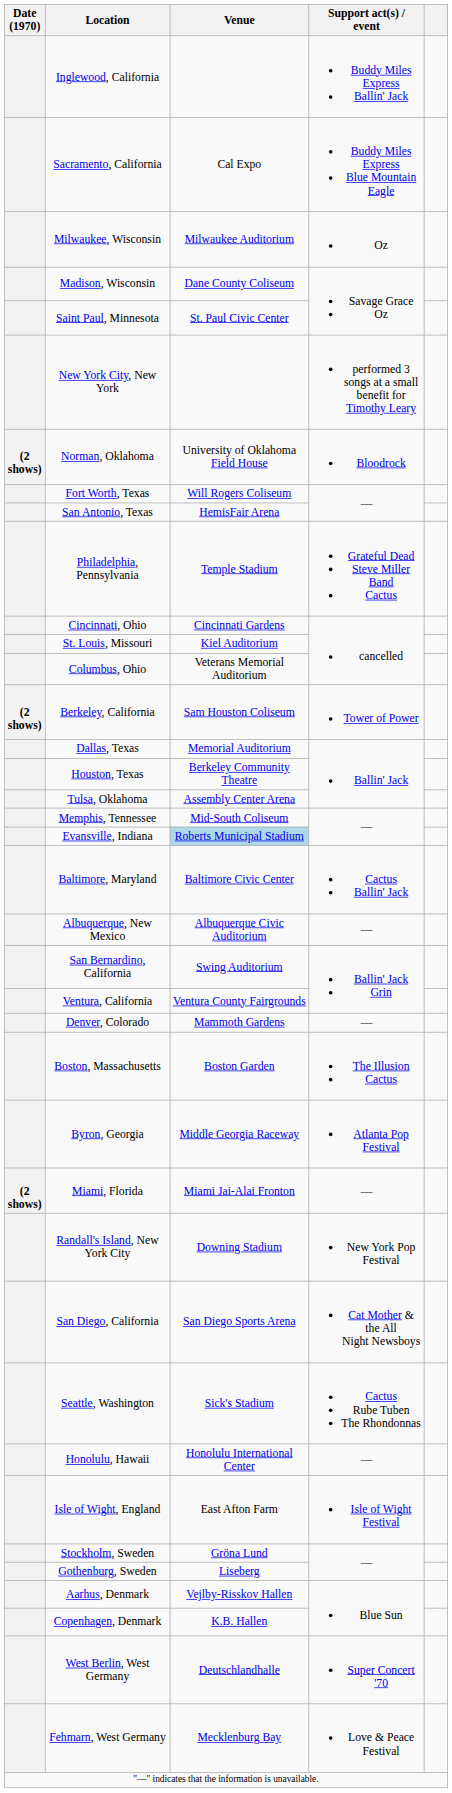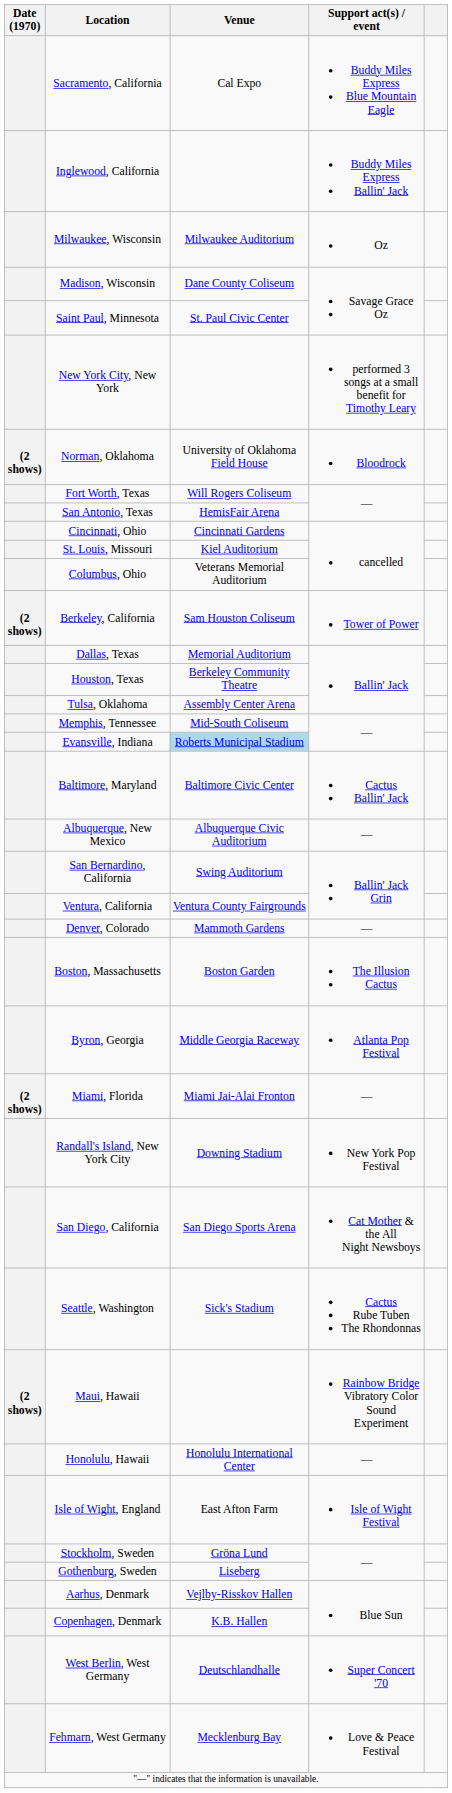rows swapped: Inglewood, California <-> Sacramento, California
- row: Philadelphia, Pennsylvania | Temple Stadium | Grateful Dead Steve Miller Band Cactus
+ row: (2 shows) | Maui, Hawaii | Rainbow Bridge Vibratory Color Sound Experiment
